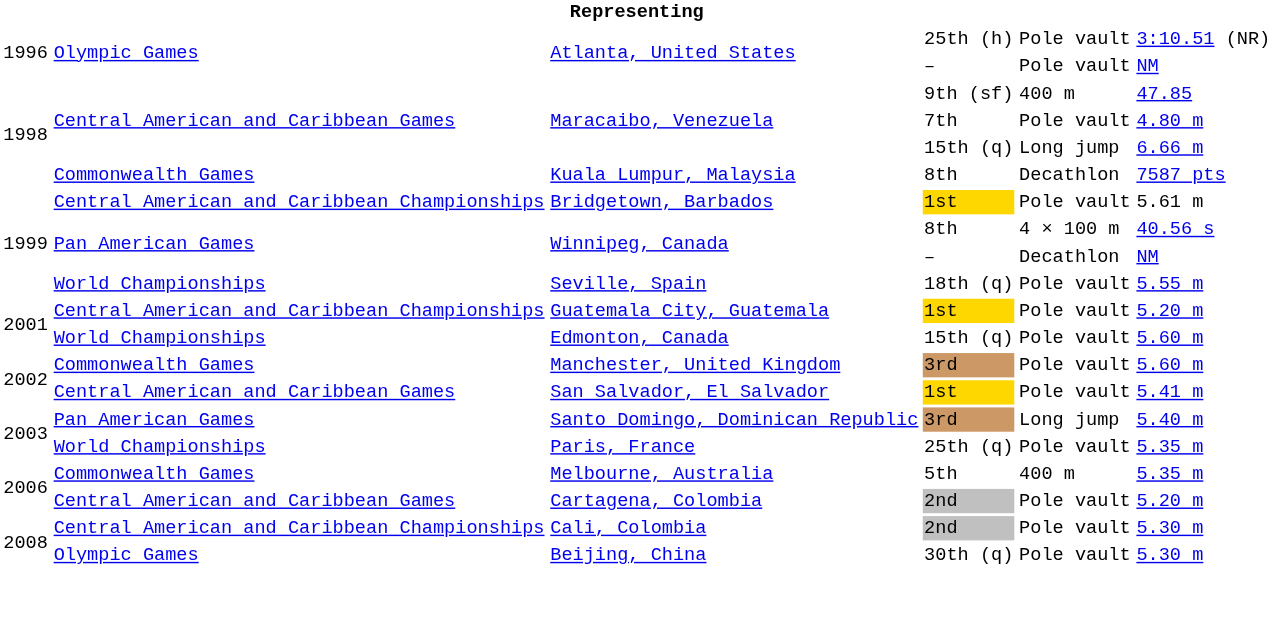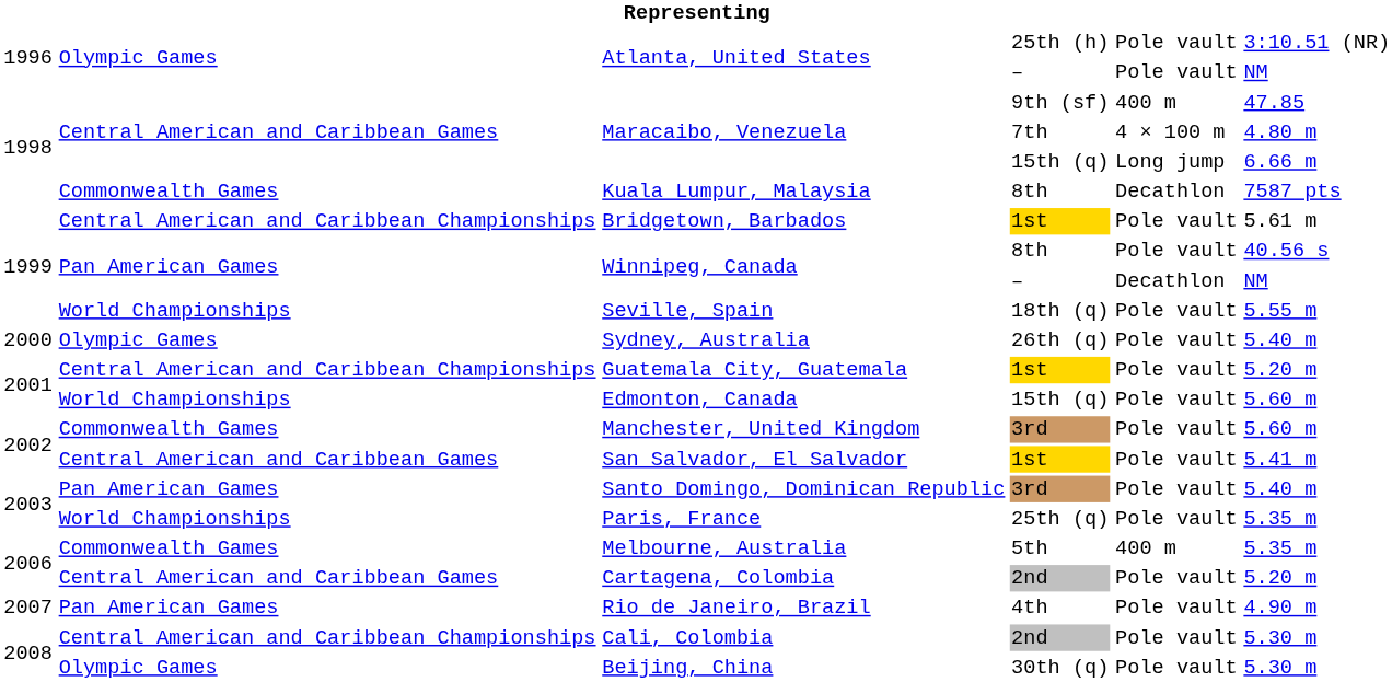Maracaibo, Venezuela / 7th | column 5: Pole vault -> 4 × 100 m
Winnipeg, Canada / 8th | column 5: 4 × 100 m -> Pole vault
+ row: 2000 | Olympic Games | Sydney, Australia | 26th (q) | Pole vault | 5.40 m
Santo Domingo, Dominican Republic | column 5: Long jump -> Pole vault
+ row: 2007 | Pan American Games | Rio de Janeiro, Brazil | 4th | Pole vault | 4.90 m
